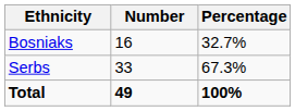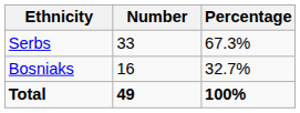rows swapped: Serbs <-> Bosniaks
